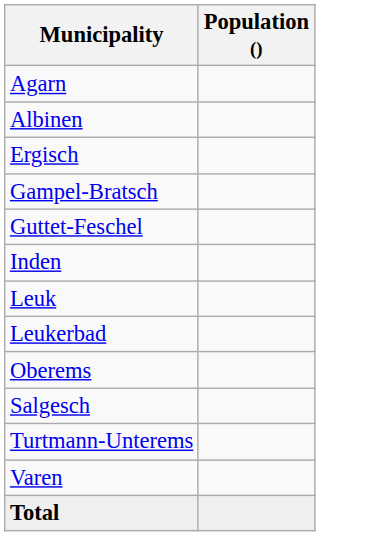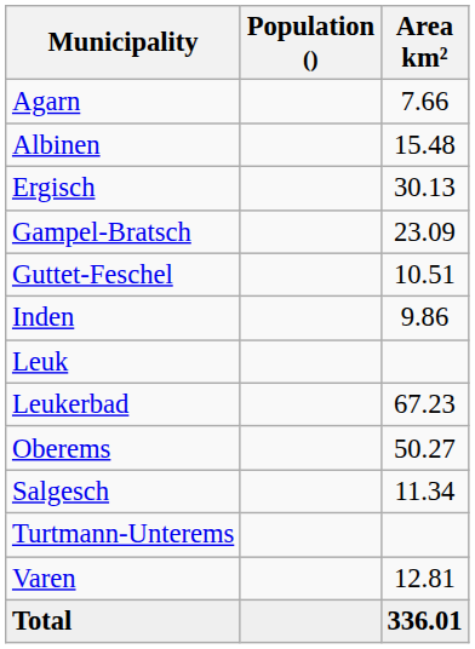+ column: Area km² | 7.66 | 15.48 | 30.13 | 23.09 | 10.51 | 9.86 | 67.23 | 50.27 | 11.34 | 12.81 | 336.01
